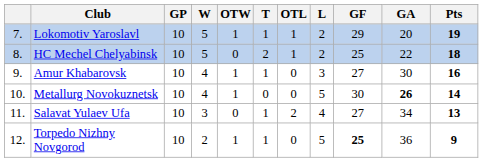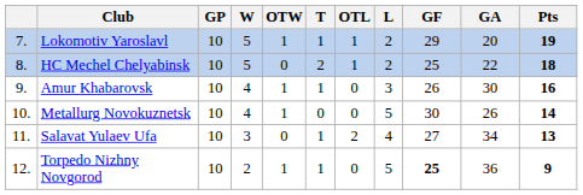Amur Khabarovsk | GF: 27 -> 26
Metallurg Novokuznetsk | GA: bold -> normal
